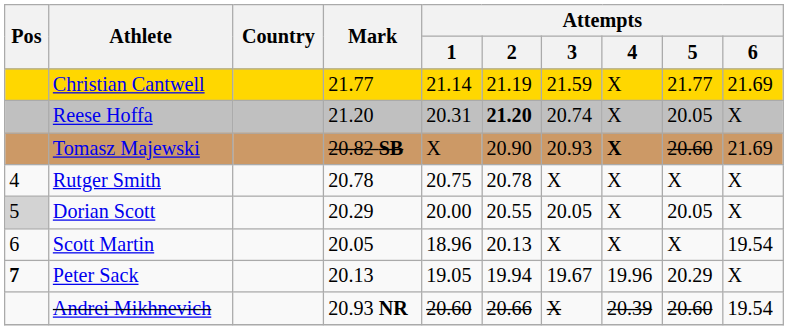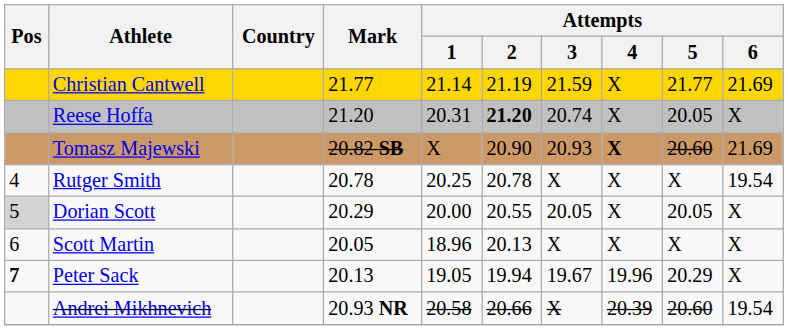Rutger Smith | Attempts / 1: 20.75 -> 20.25
Rutger Smith | Attempts / 6: X -> 19.54
Scott Martin | Attempts / 6: 19.54 -> X
Andrei Mikhnevich | Attempts / 1: 20.60 -> 20.58
